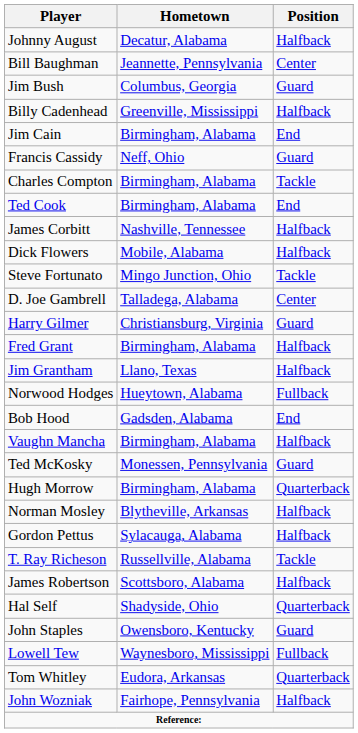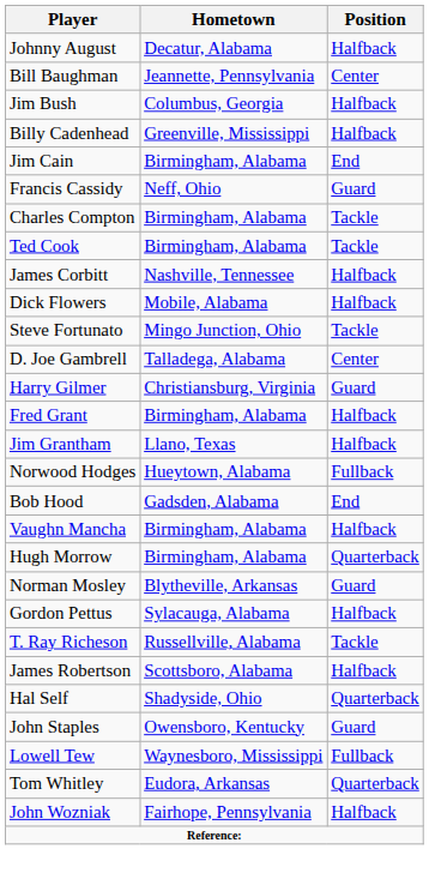Jim Bush | Position: Guard -> Halfback
Ted Cook | Position: End -> Tackle
- row: Ted McKosky | Monessen, Pennsylvania | Guard
Norman Mosley | Position: Halfback -> Guard
